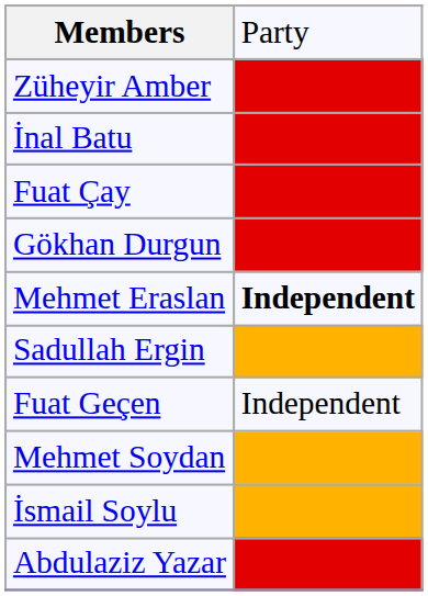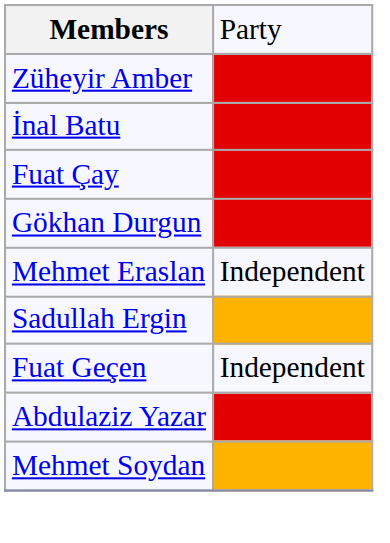Mehmet Eraslan | column 2: bold -> normal
rows swapped: Mehmet Soydan <-> Abdulaziz Yazar
- row: İsmail Soylu
